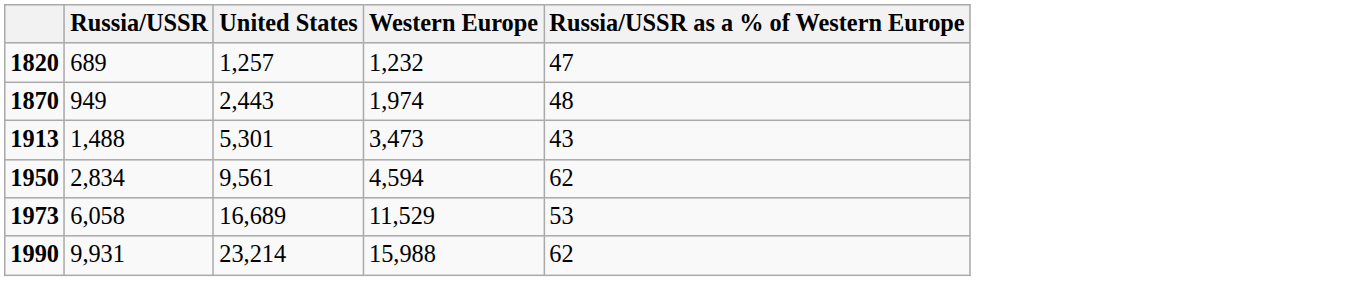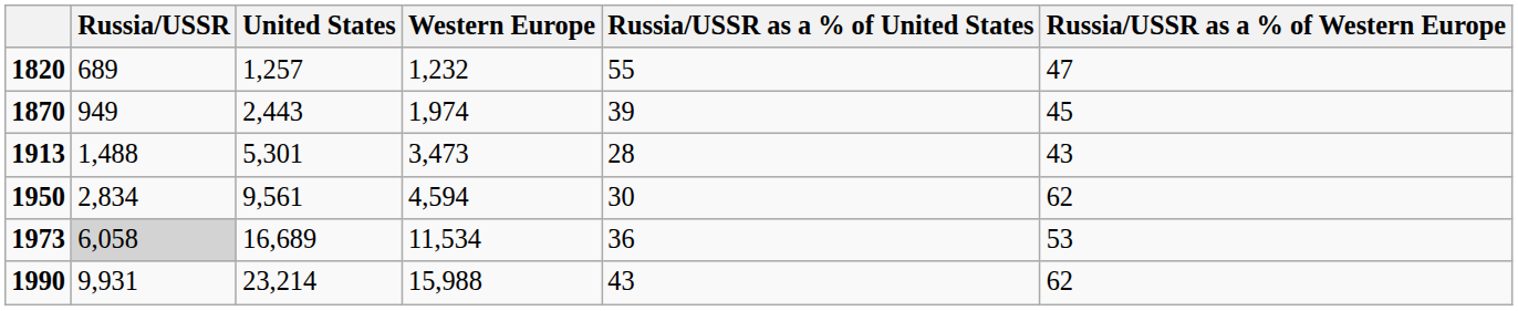+ column: Russia/USSR as a % of United States | 55 | 39 | 28 | 30 | 36 | 43
1870 | Russia/USSR as a % of Western Europe: 48 -> 45
1973 | Russia/USSR: no background -> lightgrey background
1973 | Western Europe: 11,529 -> 11,534
